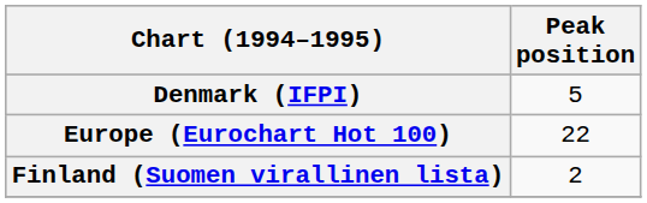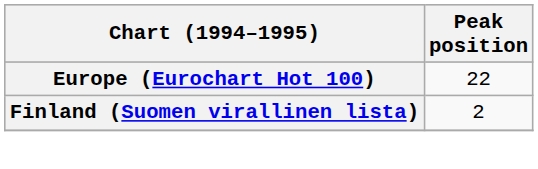- row: Denmark (IFPI) | 5
